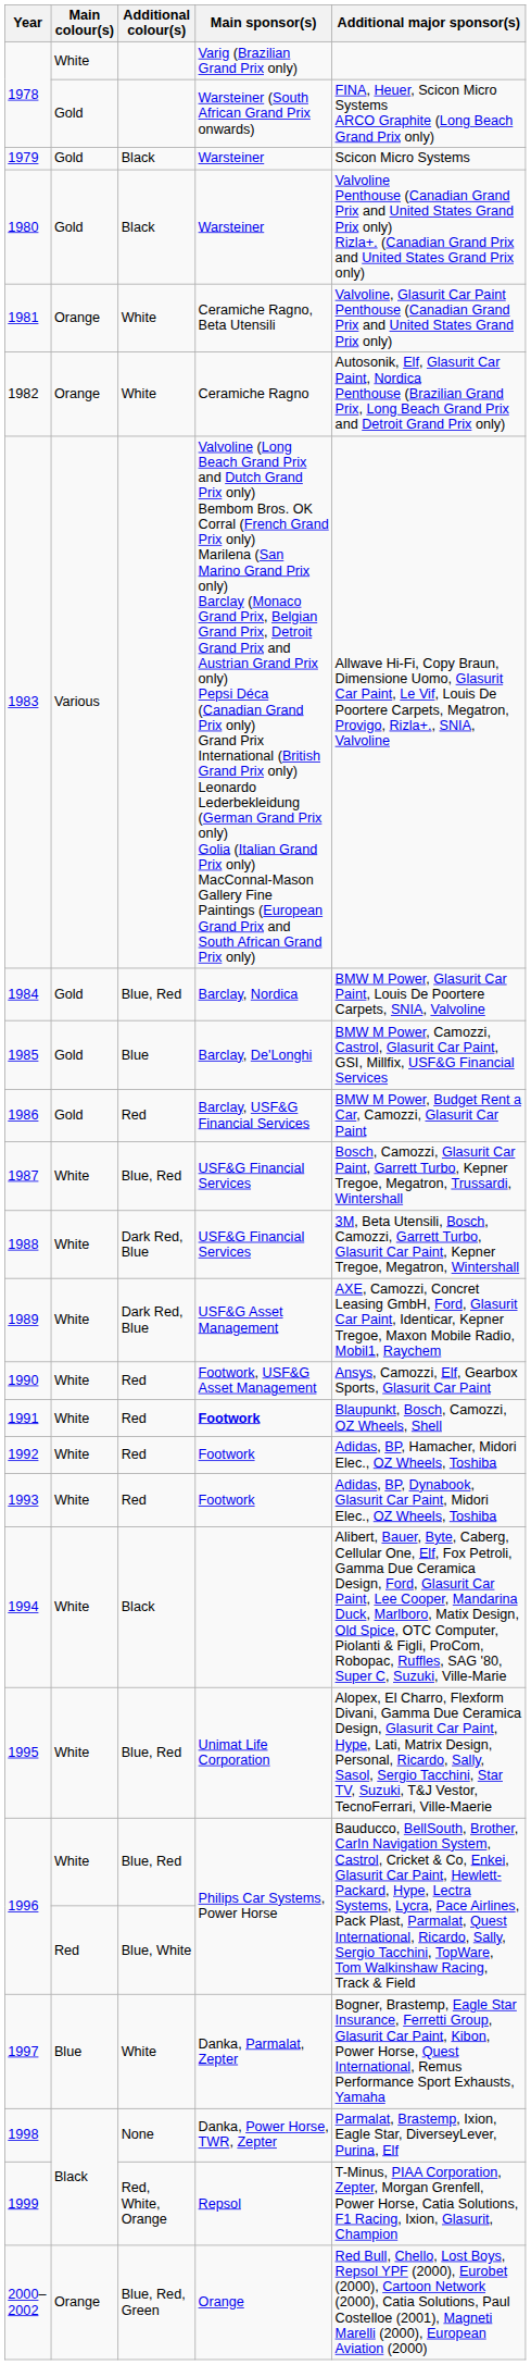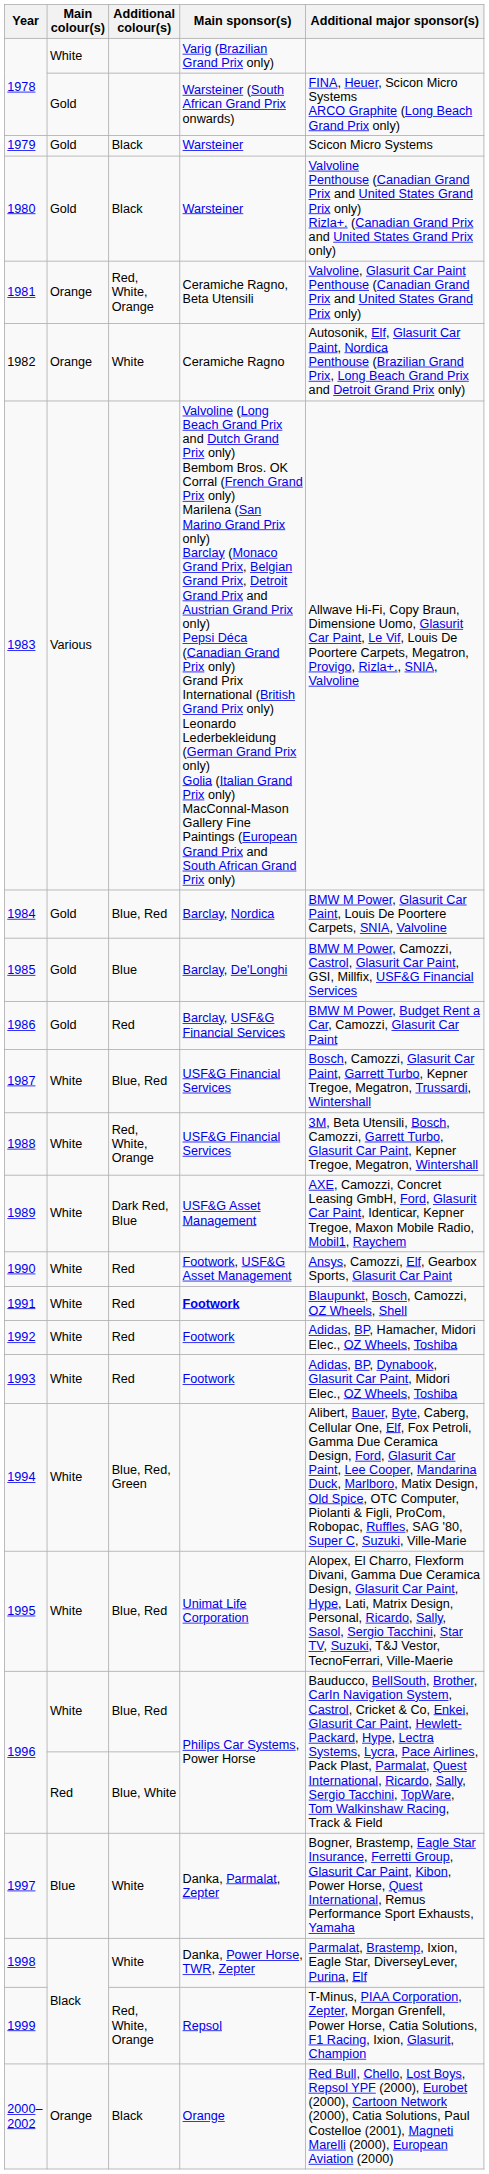1981 | Additional colour(s): White -> Red, White, Orange
1988 | Additional colour(s): Dark Red, Blue -> Red, White, Orange
1994 | Additional colour(s): Black -> Blue, Red, Green
1998 | Additional colour(s): None -> White
2000–2002 | Additional colour(s): Blue, Red, Green -> Black
